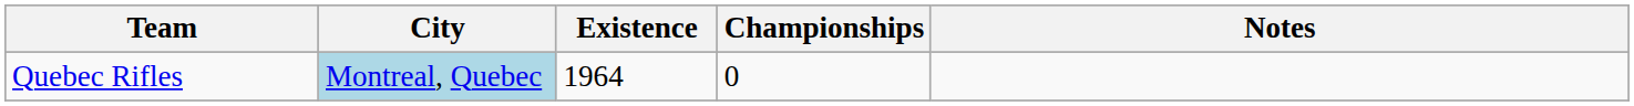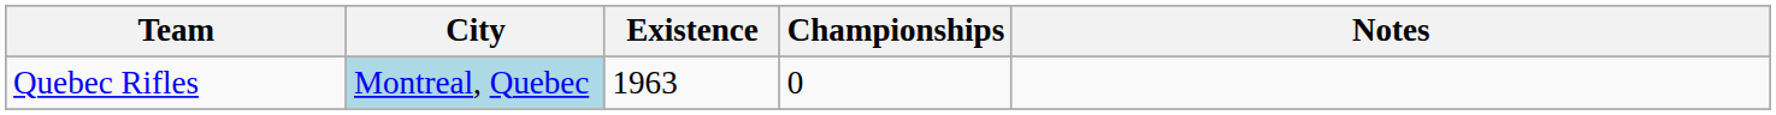Quebec Rifles | Existence: 1964 -> 1963
